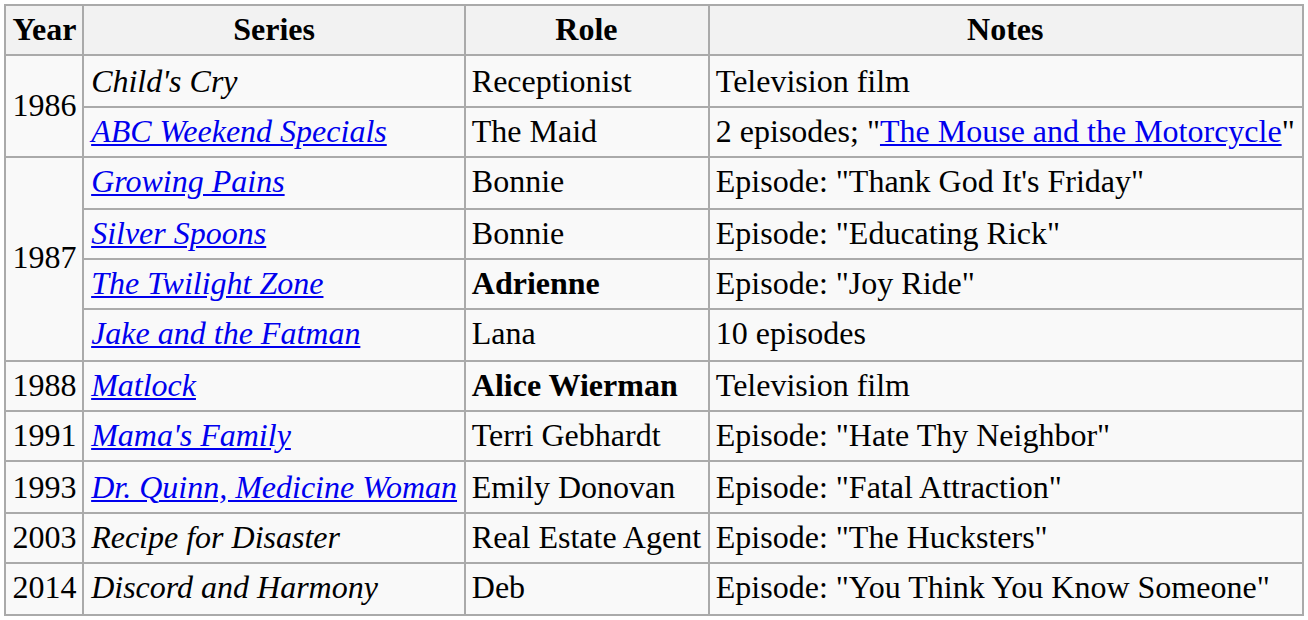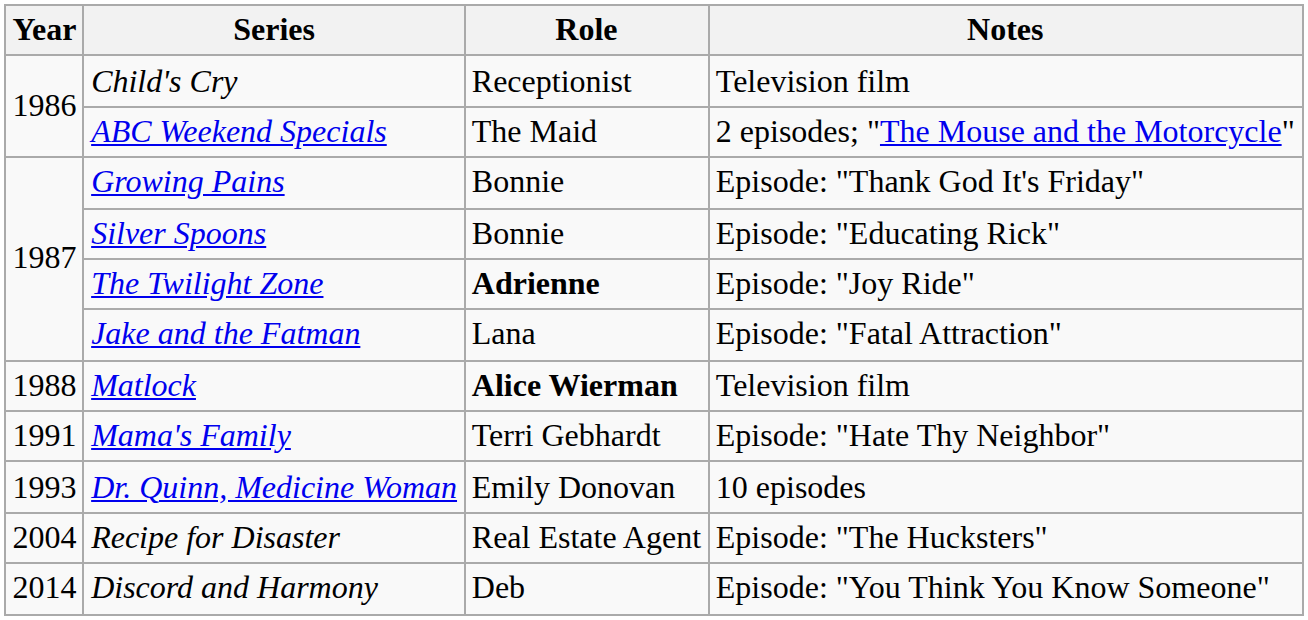Jake and the Fatman | Notes: 10 episodes -> Episode: "Fatal Attraction"
Dr. Quinn, Medicine Woman | Notes: Episode: "Fatal Attraction" -> 10 episodes
Recipe for Disaster | Year: 2003 -> 2004
